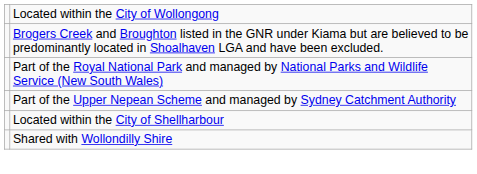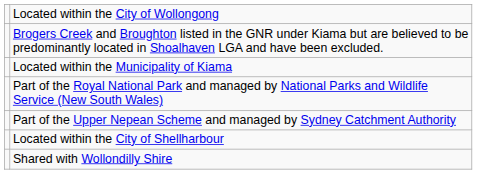+ row: Located within the Municipality of Kiama
